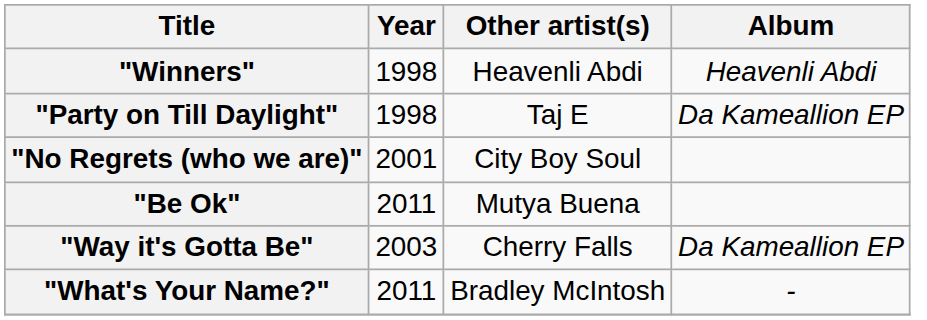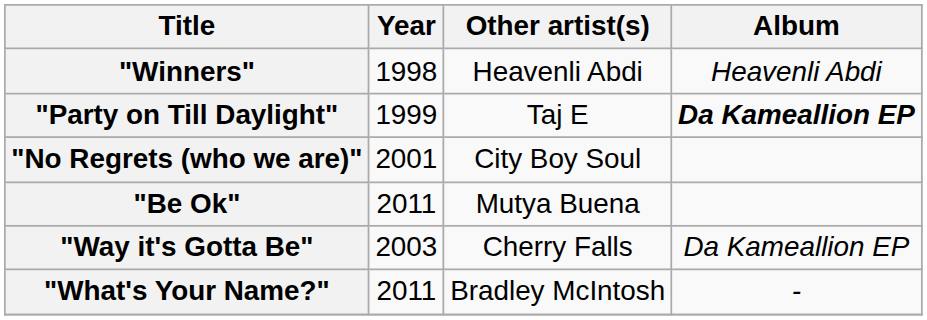"Party on Till Daylight" | Year: 1998 -> 1999
"Party on Till Daylight" | Album: normal -> bold
